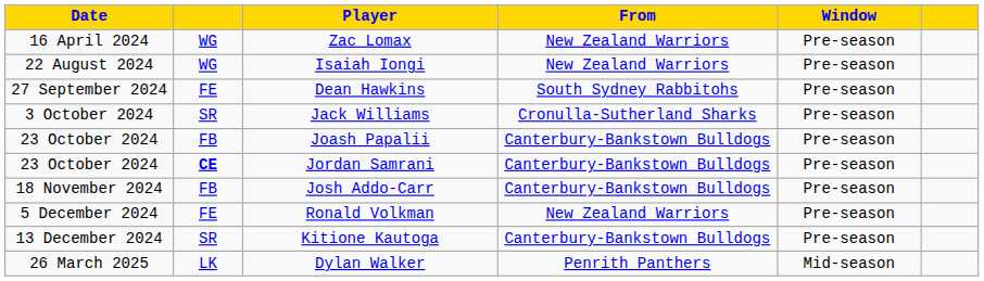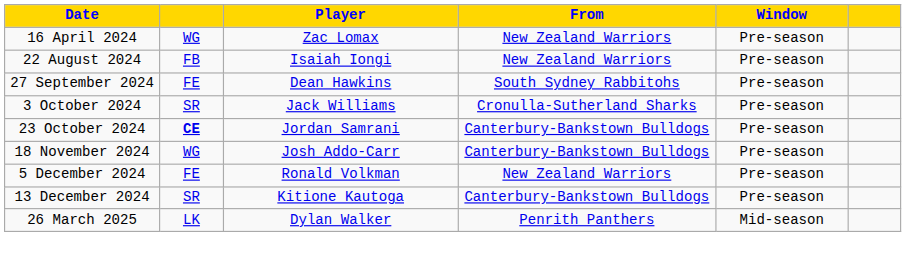Isaiah Iongi | column 2: WG -> FB
- row: 23 October 2024 | FB | Joash Papalii | Canterbury-Bankstown Bulldogs | Pre-season
Josh Addo-Carr | column 2: FB -> WG
